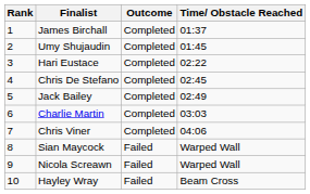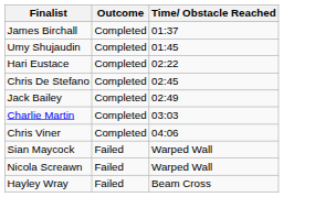- column: Rank | 1 | 2 | 3 | 4 | 5 | 6 | 7 | 8 | 9 | 10
